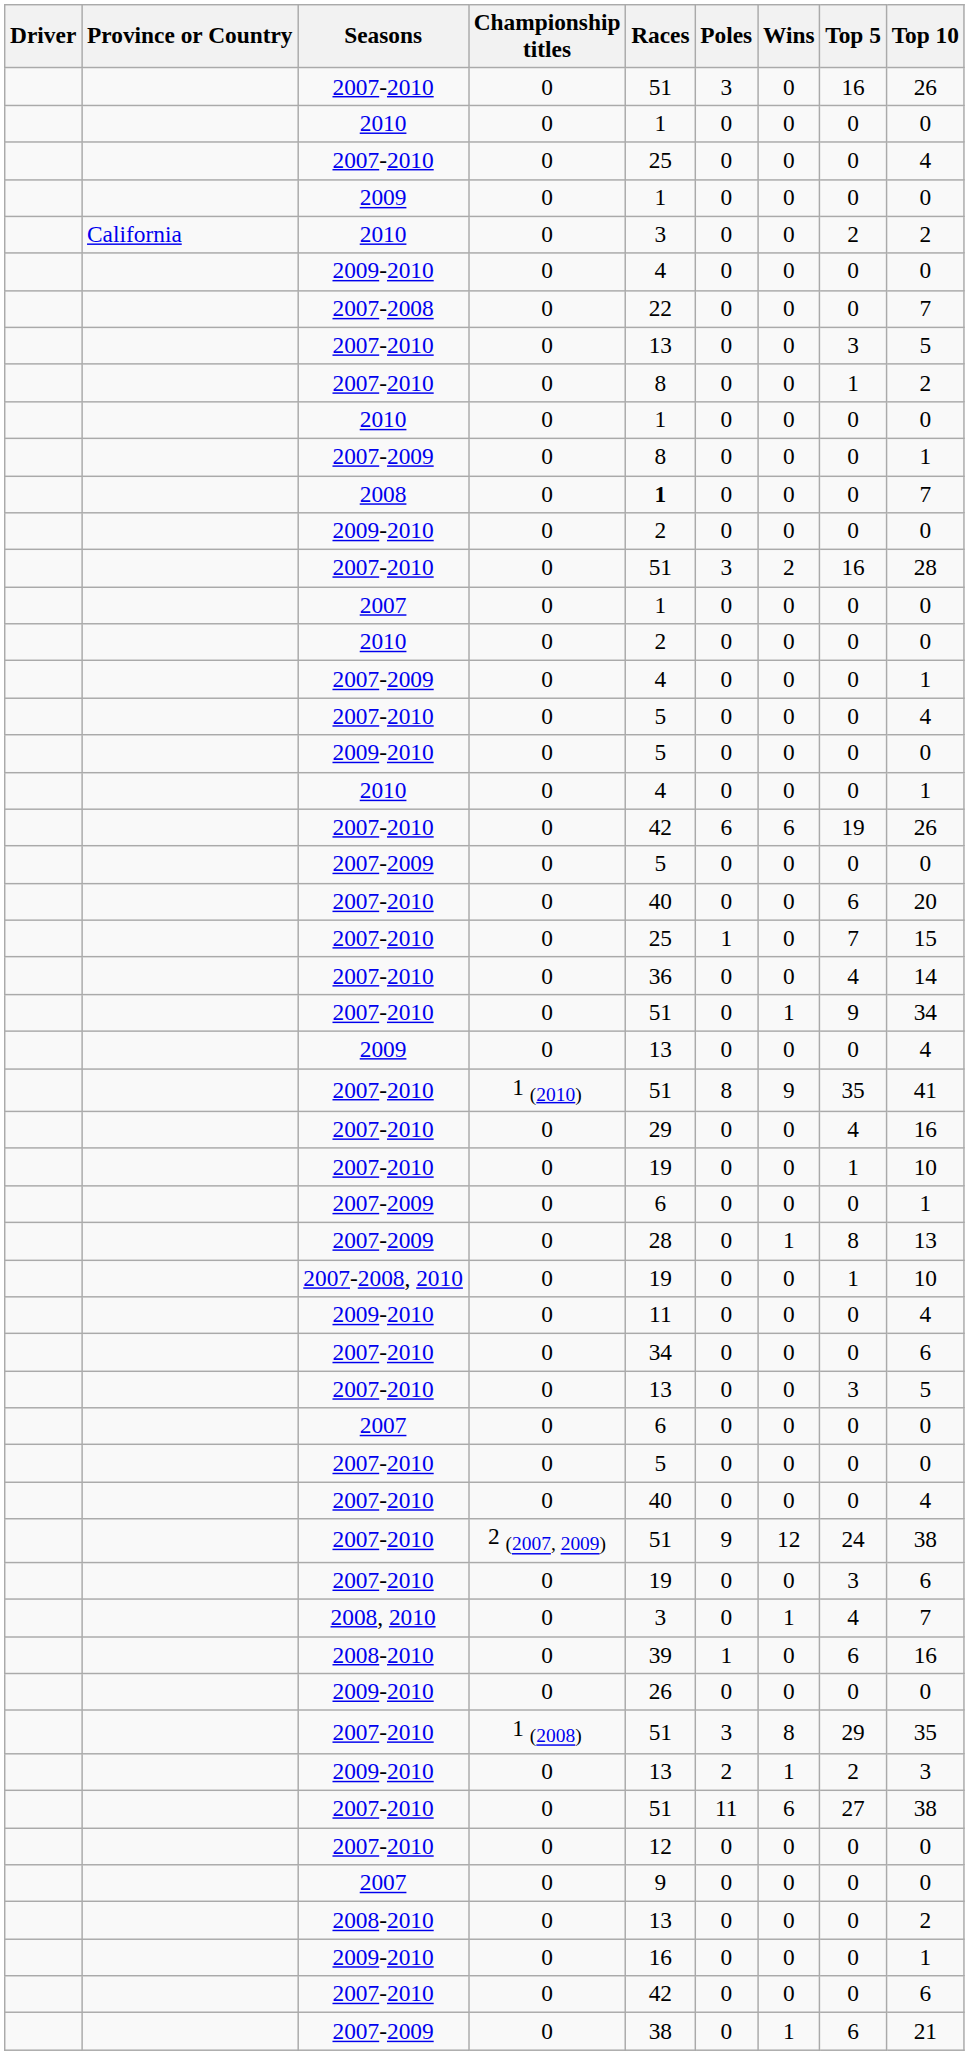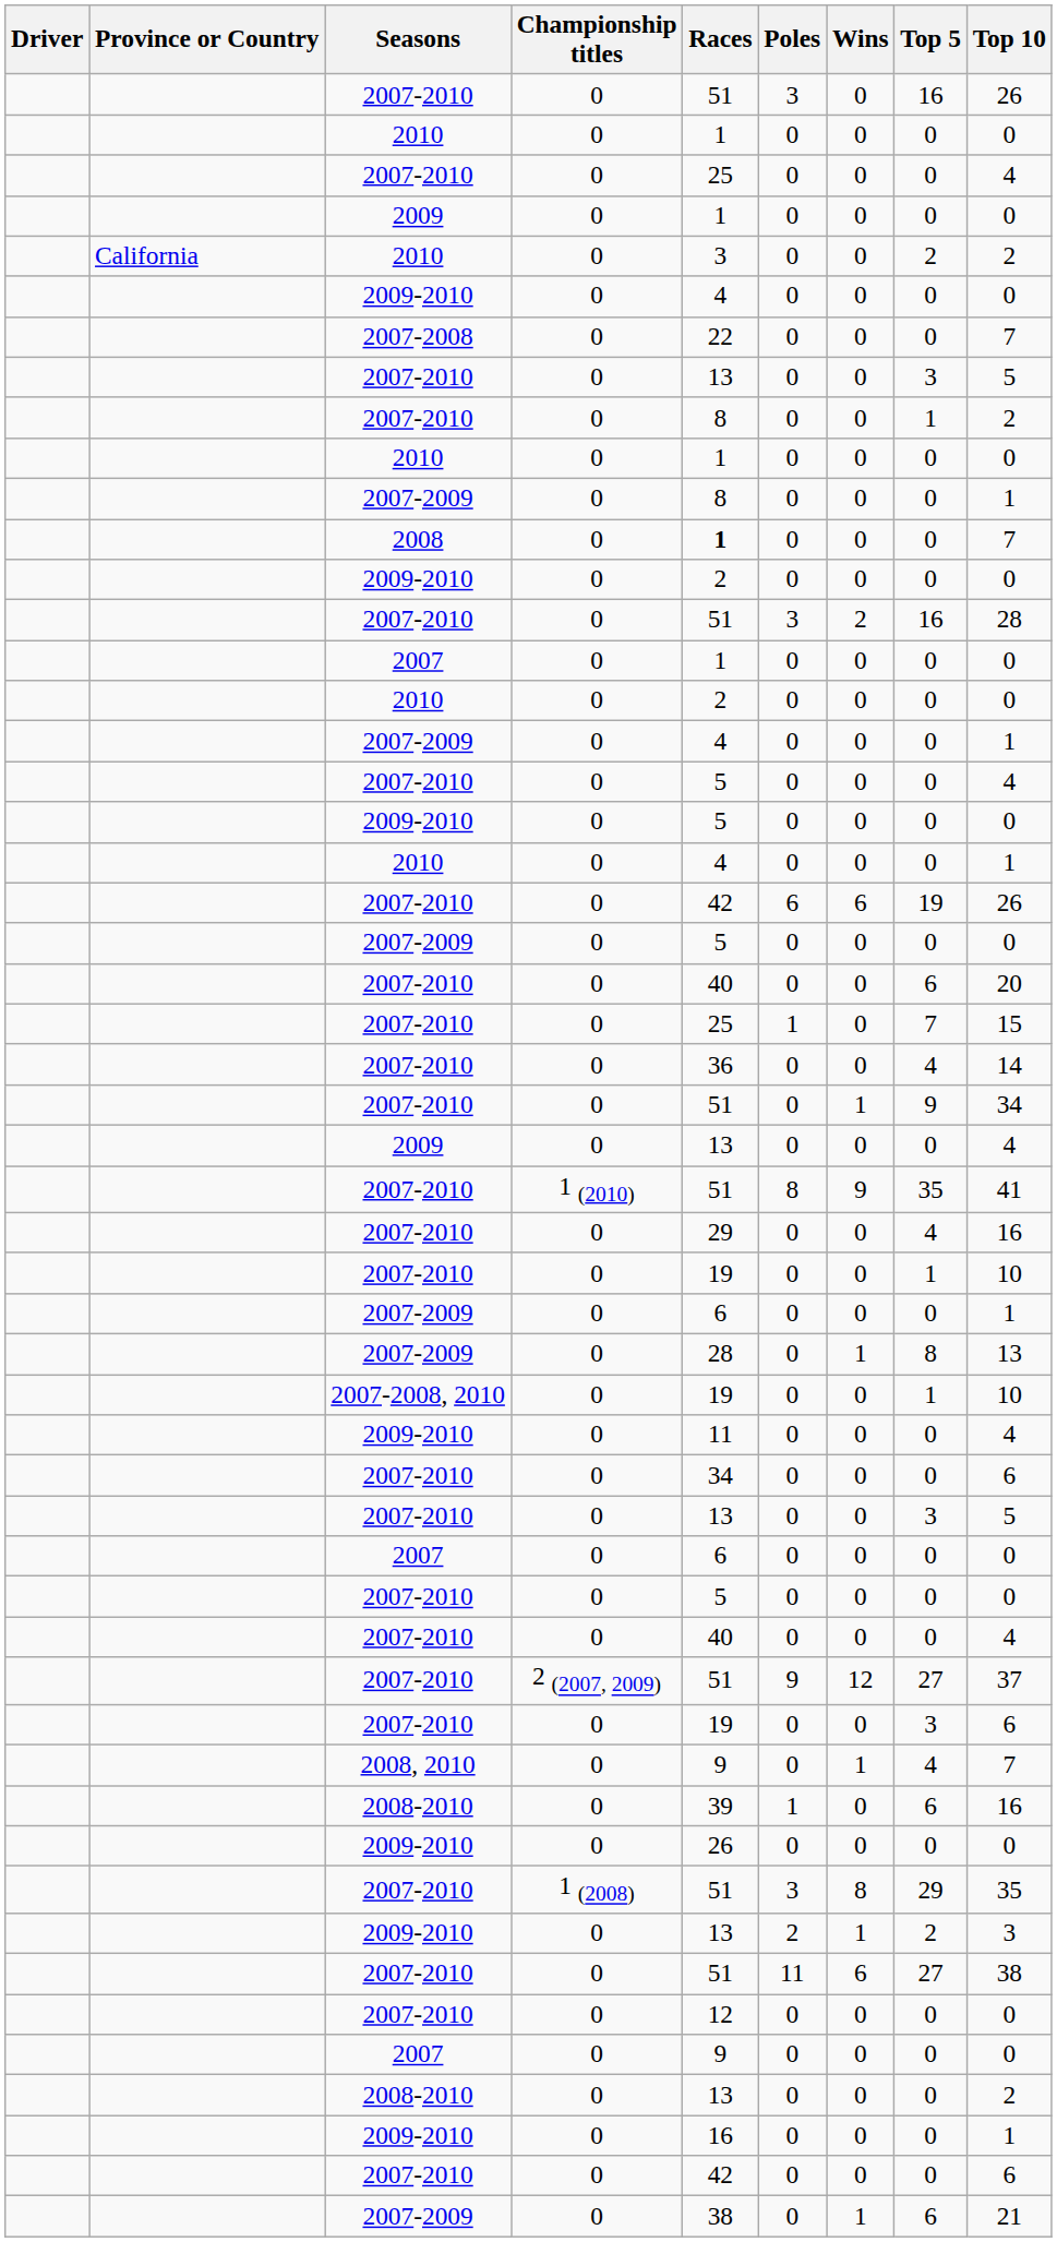2007-2010 / 2 (2007, 2009) | Top 5: 24 -> 27
2007-2010 / 2 (2007, 2009) | Top 10: 38 -> 37
2008, 2010 | Races: 3 -> 9
